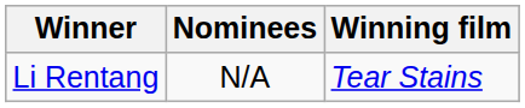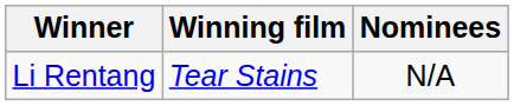columns swapped: Winning film <-> Nominees
